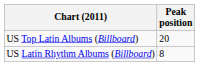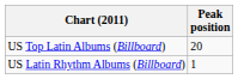US Latin Rhythm Albums (Billboard) | Peak position: 8 -> 1
